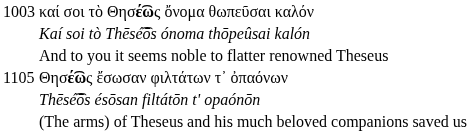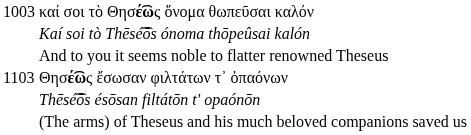Θησέ͡ως ἔσωσαν φιλτάτων τ᾽ ὀπαόνων | column 1: 1105 -> 1103
